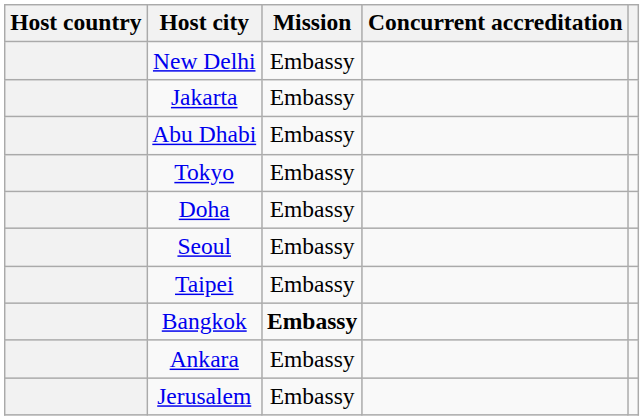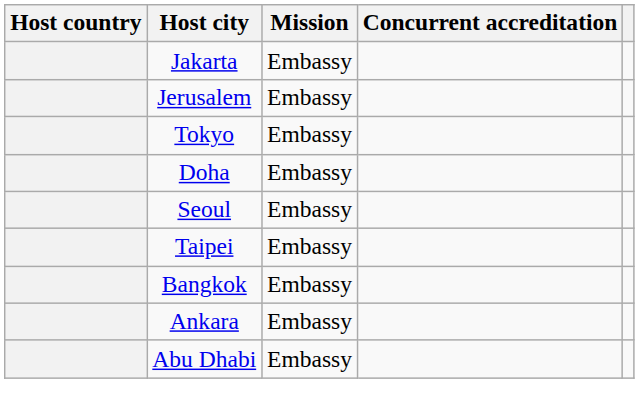- row: New Delhi | Embassy
rows swapped: Jerusalem <-> Abu Dhabi
Bangkok | Mission: bold -> normal
